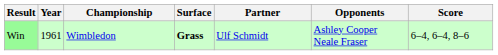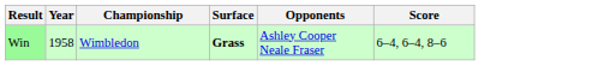- column: Partner | Ulf Schmidt
Win | Year: 1961 -> 1958
